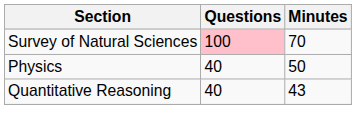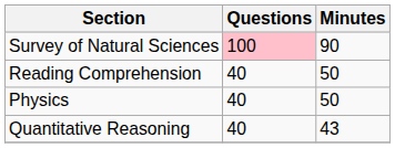Survey of Natural Sciences | Minutes: 70 -> 90
+ row: Reading Comprehension | 40 | 50
